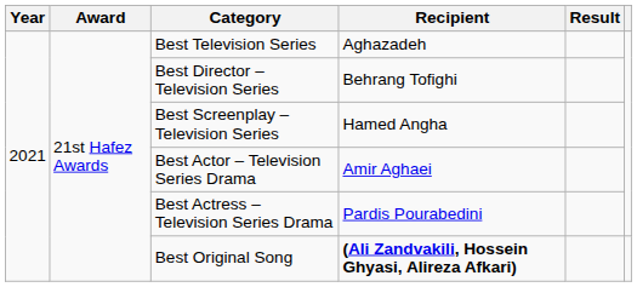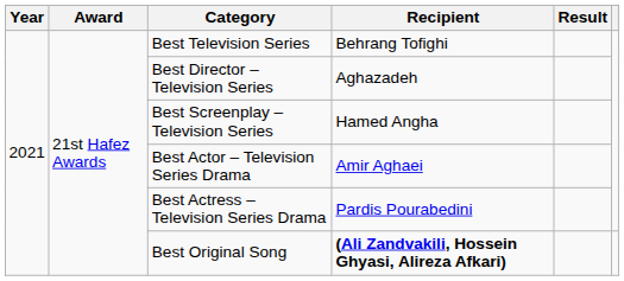Best Television Series | Recipient: Aghazadeh -> Behrang Tofighi
Best Director – Television Series | Recipient: Behrang Tofighi -> Aghazadeh
